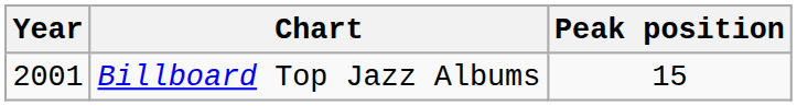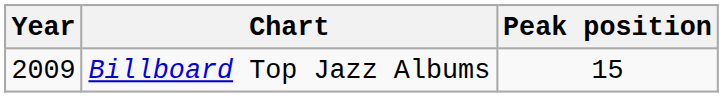Billboard Top Jazz Albums | Year: 2001 -> 2009
